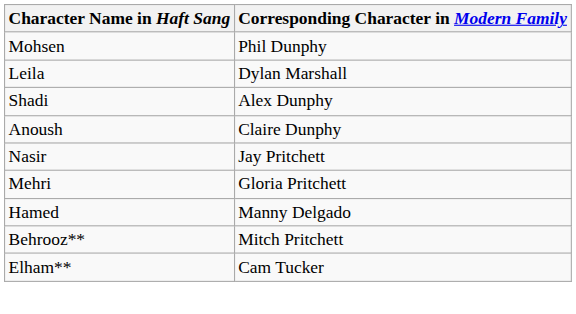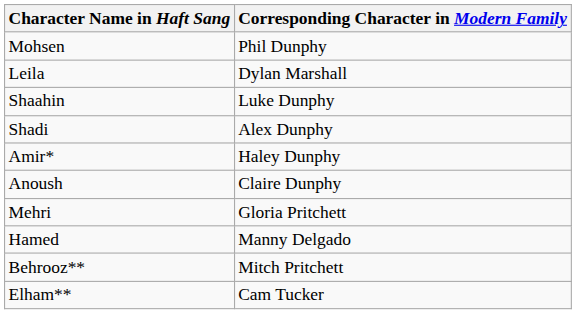+ row: Shaahin | Luke Dunphy
+ row: Amir* | Haley Dunphy
- row: Nasir | Jay Pritchett
